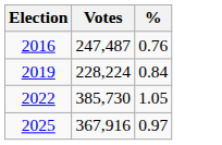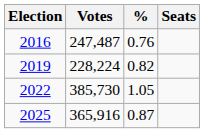+ column: Seats
2019 | %: 0.84 -> 0.82
2025 | Votes: 367,916 -> 365,916
2025 | %: 0.97 -> 0.87
